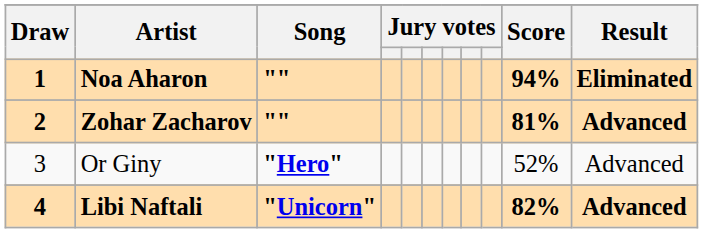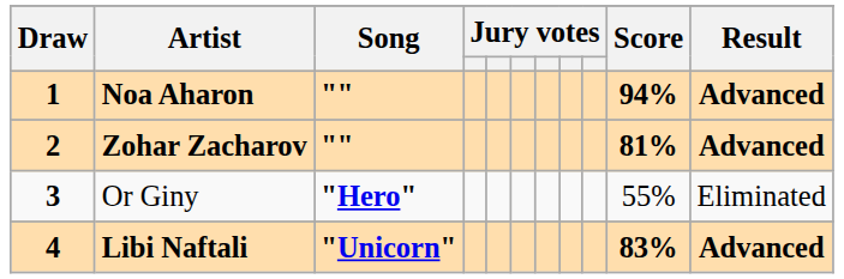Noa Aharon | Result: Eliminated -> Advanced
Or Giny | Draw: normal -> bold
Or Giny | Score: 52% -> 55%
Or Giny | Result: Advanced -> Eliminated
Libi Naftali | Score: 82% -> 83%
